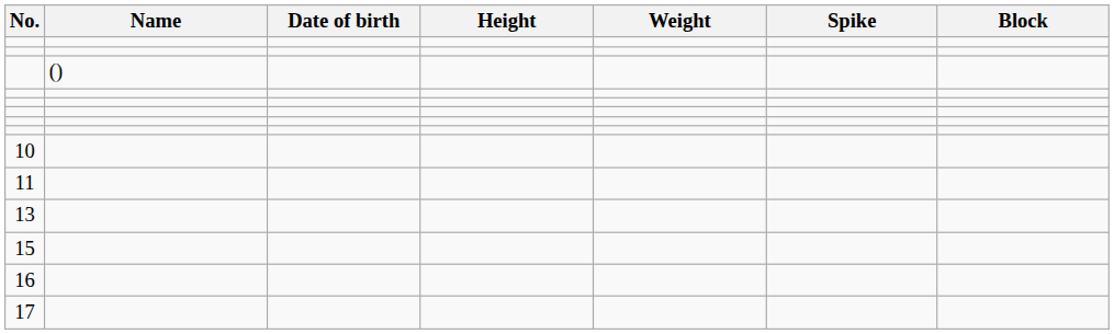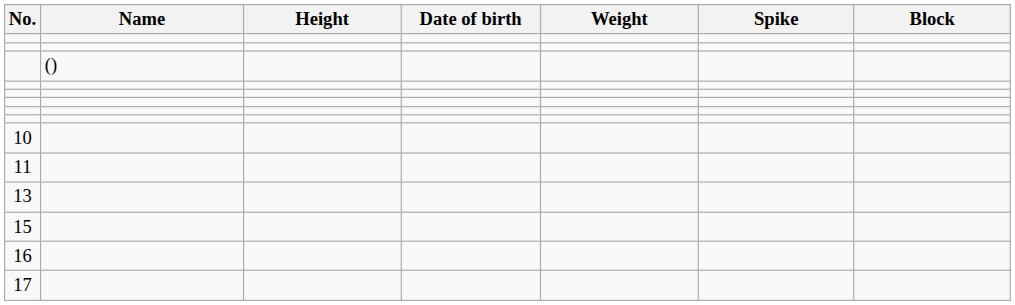columns swapped: Date of birth <-> Height
